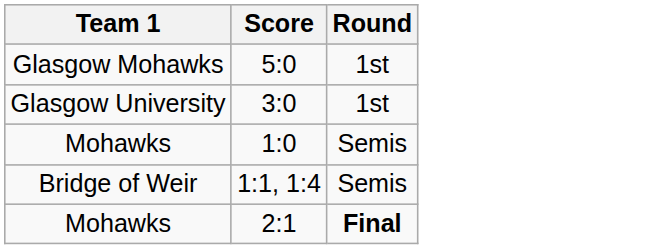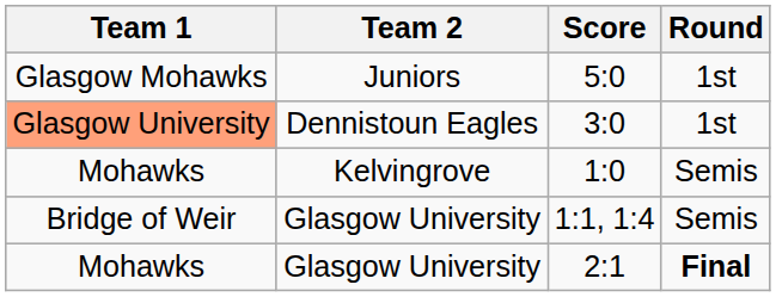+ column: Team 2 | Juniors | Dennistoun Eagles | Kelvingrove | Glasgow University | Glasgow University
3:0 | Team 1: no background -> lightsalmon background
